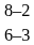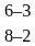rows swapped: 8–2 <-> 6–3
